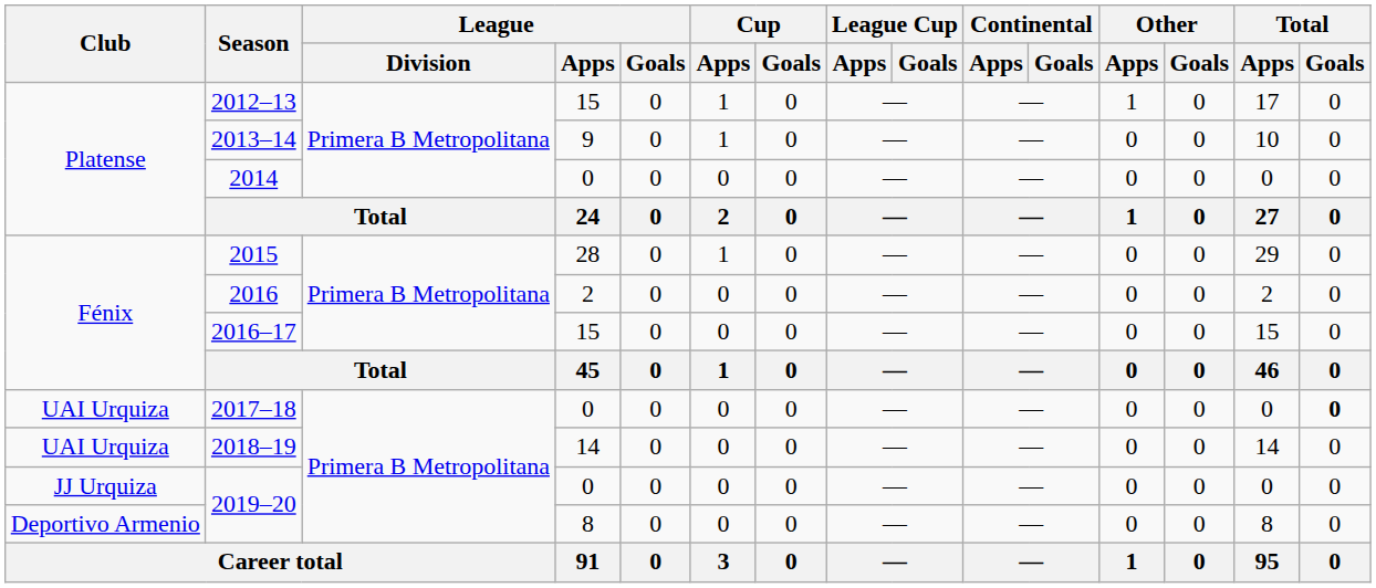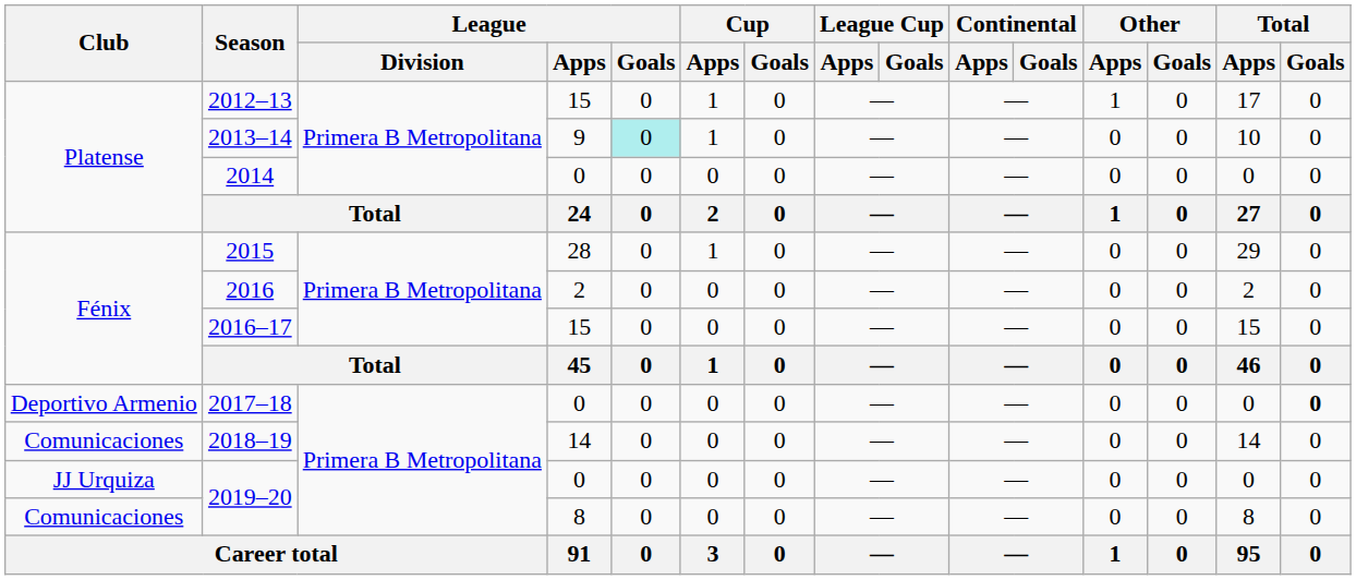2013–14 | League / Goals: no background -> paleturquoise background
2017–18 | Club: UAI Urquiza -> Deportivo Armenio
2018–19 | Club: UAI Urquiza -> Comunicaciones
2019–20 / 8 | Club: Deportivo Armenio -> Comunicaciones
